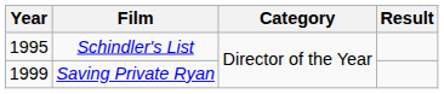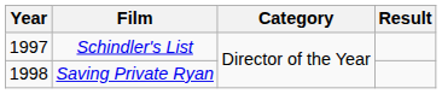Schindler's List | Year: 1995 -> 1997
Saving Private Ryan | Year: 1999 -> 1998
